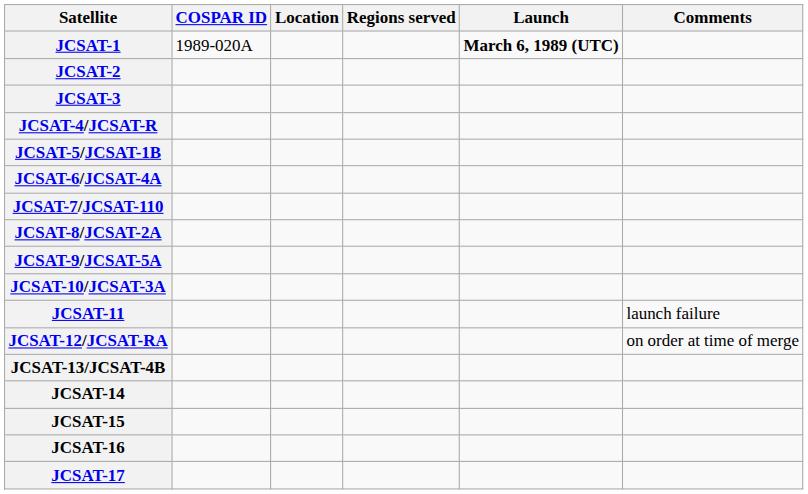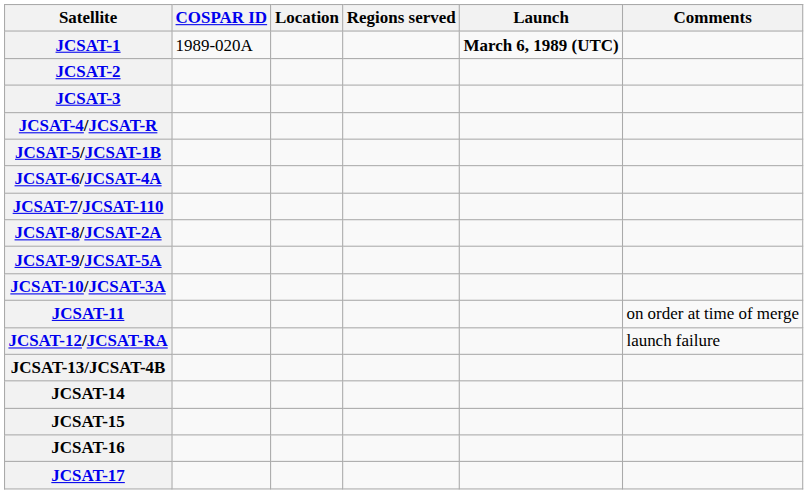JCSAT-11 | Comments: launch failure -> on order at time of merge
JCSAT-12/JCSAT-RA | Comments: on order at time of merge -> launch failure
